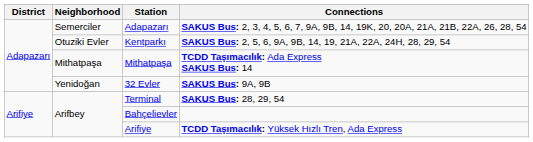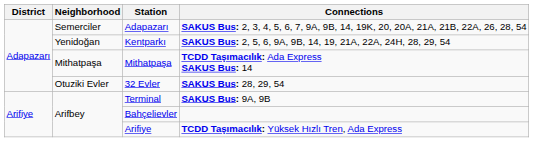Kentparkı | Neighborhood: Otuziki Evler -> Yenidoğan
32 Evler | Neighborhood: Yenidoğan -> Otuziki Evler
32 Evler | Connections: SAKUS Bus: 9A, 9B -> SAKUS Bus: 28, 29, 54
Terminal | Connections: SAKUS Bus: 28, 29, 54 -> SAKUS Bus: 9A, 9B
